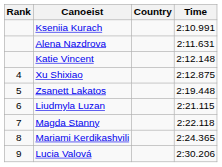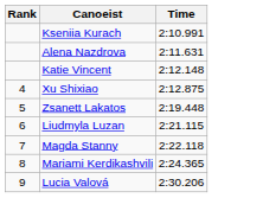- column: Country
